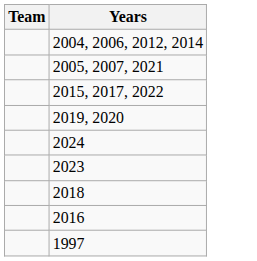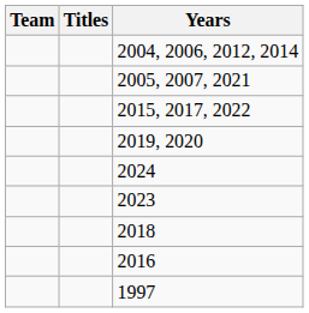+ column: Titles
